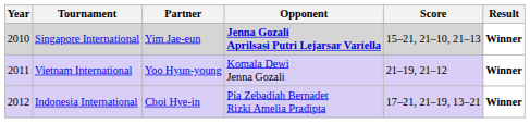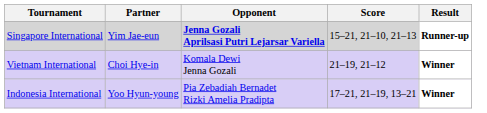- column: Year | 2010 | 2011 | 2012
Singapore International | Result: Winner -> Runner-up
Vietnam International | Partner: Yoo Hyun-young -> Choi Hye-in
Indonesia International | Partner: Choi Hye-in -> Yoo Hyun-young
